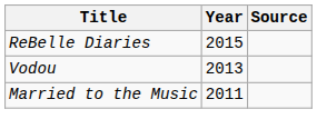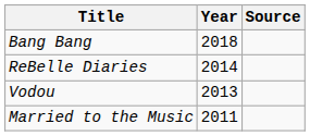+ row: Bang Bang | 2018
ReBelle Diaries | Year: 2015 -> 2014
